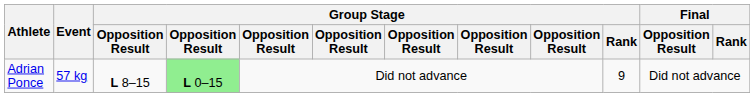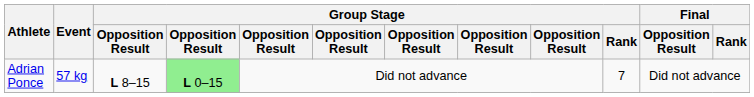Adrian Ponce | Group Stage / Rank: 9 -> 7
